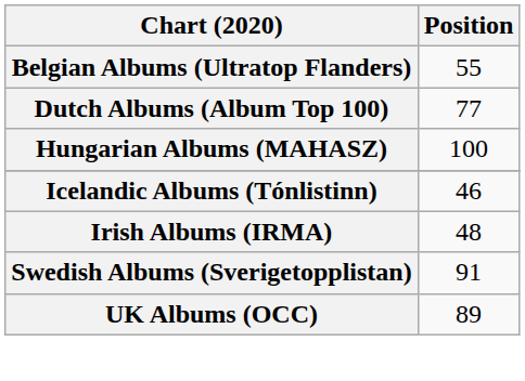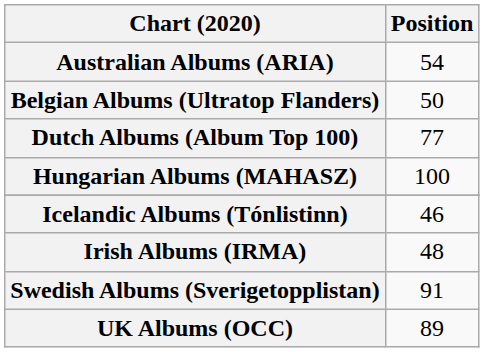+ row: Australian Albums (ARIA) | 54
Belgian Albums (Ultratop Flanders) | Position: 55 -> 50
